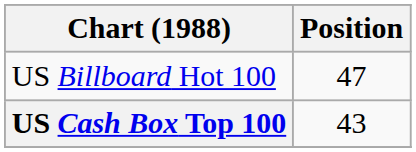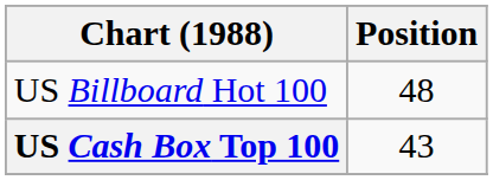US Billboard Hot 100 | Position: 47 -> 48
